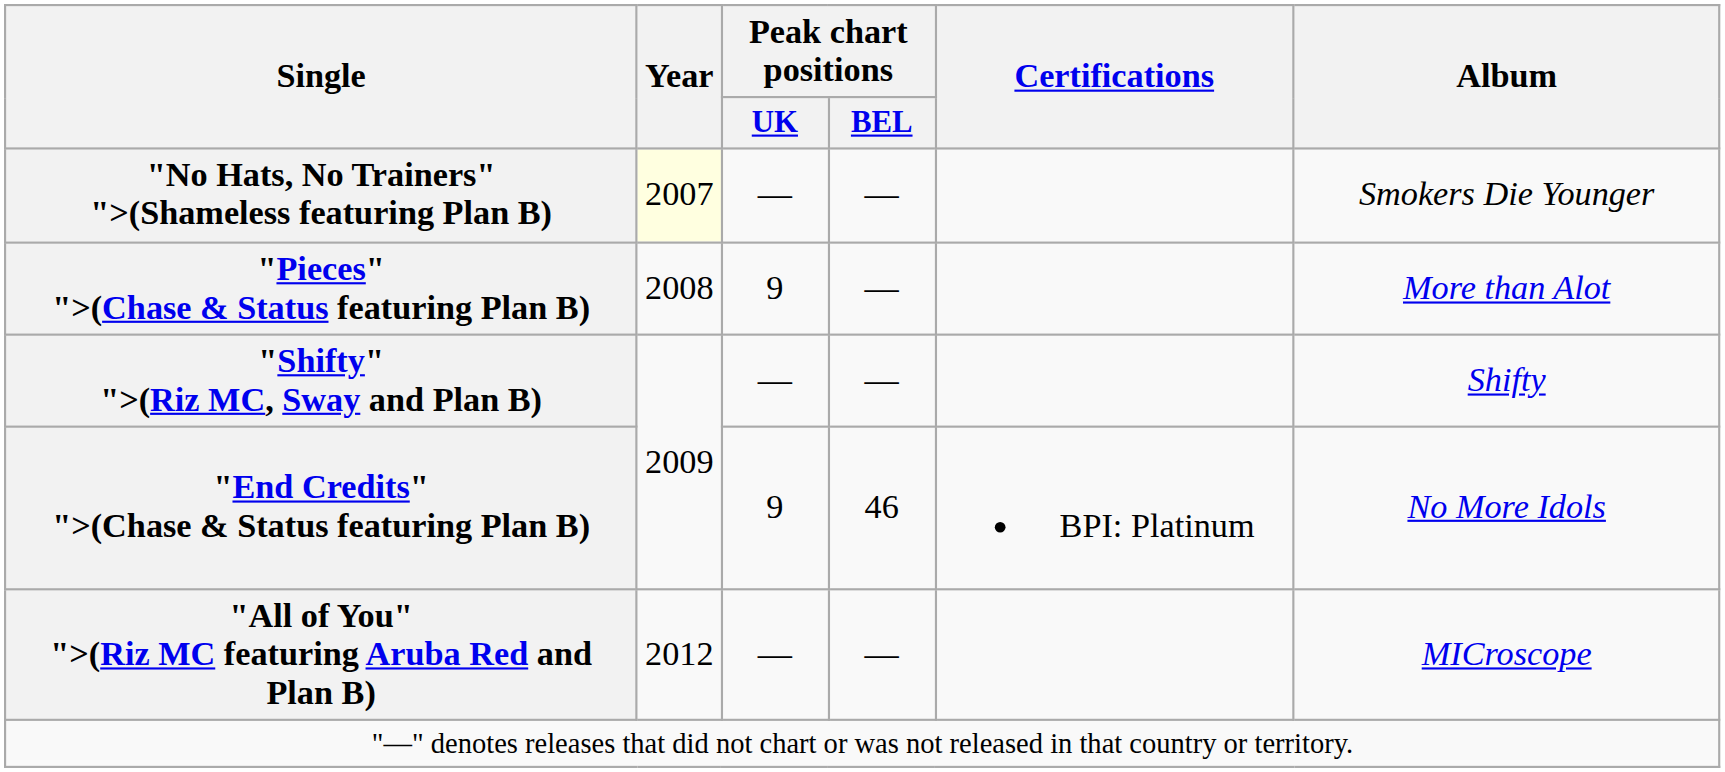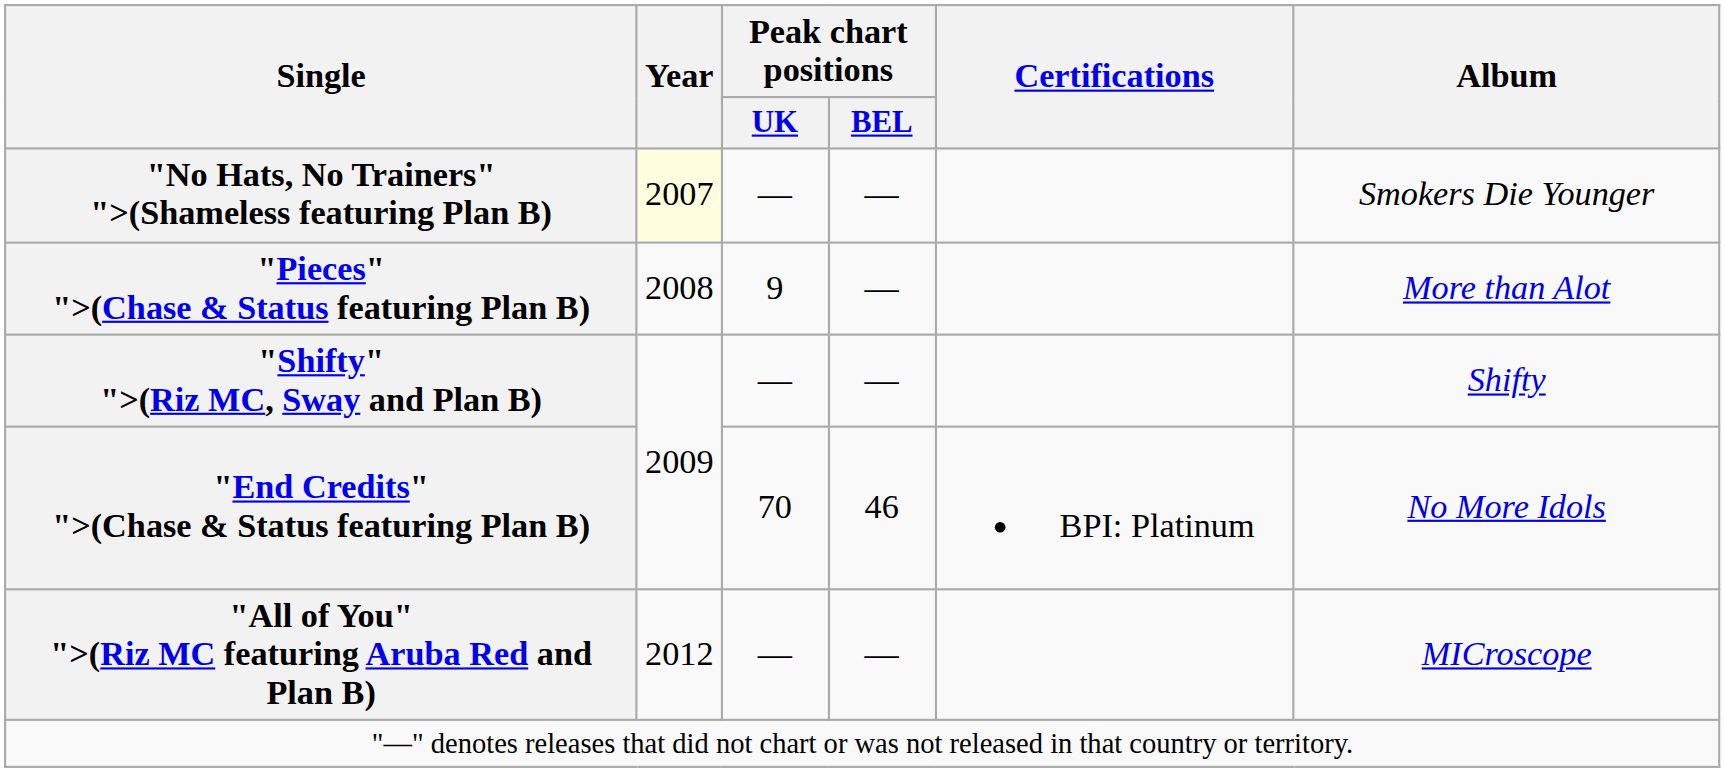"End Credits" ">(Chase & Status featuring Plan B) | Peak chart positions / UK: 9 -> 70
